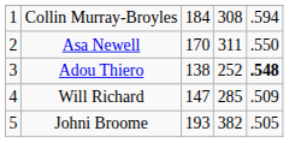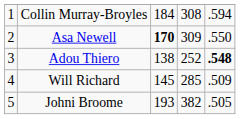Asa Newell | column 3: normal -> bold
Asa Newell | column 4: 311 -> 309
Will Richard | column 3: 147 -> 145
